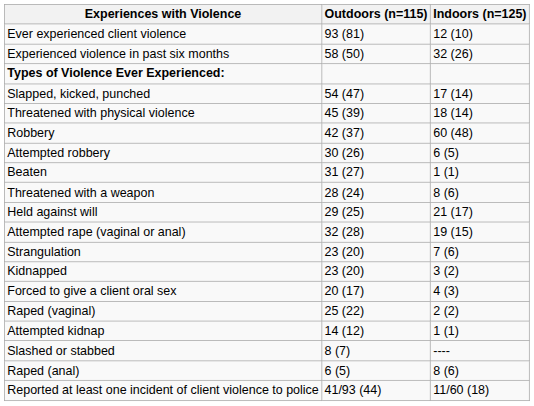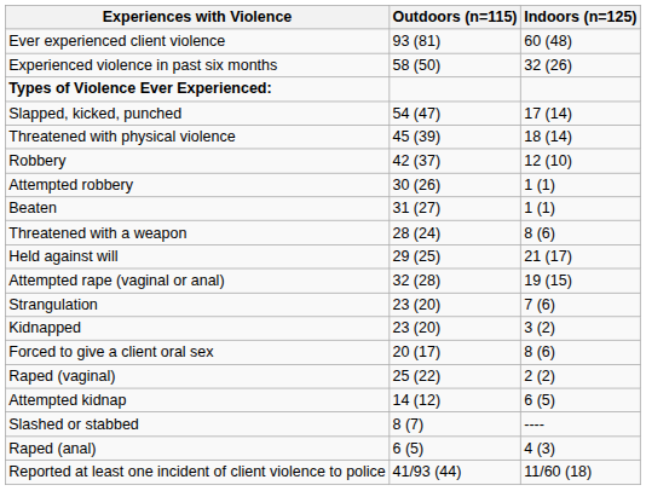Ever experienced client violence | Indoors (n=125): 12 (10) -> 60 (48)
Robbery | Indoors (n=125): 60 (48) -> 12 (10)
Attempted robbery | Indoors (n=125): 6 (5) -> 1 (1)
Forced to give a client oral sex | Indoors (n=125): 4 (3) -> 8 (6)
Attempted kidnap | Indoors (n=125): 1 (1) -> 6 (5)
Raped (anal) | Indoors (n=125): 8 (6) -> 4 (3)
